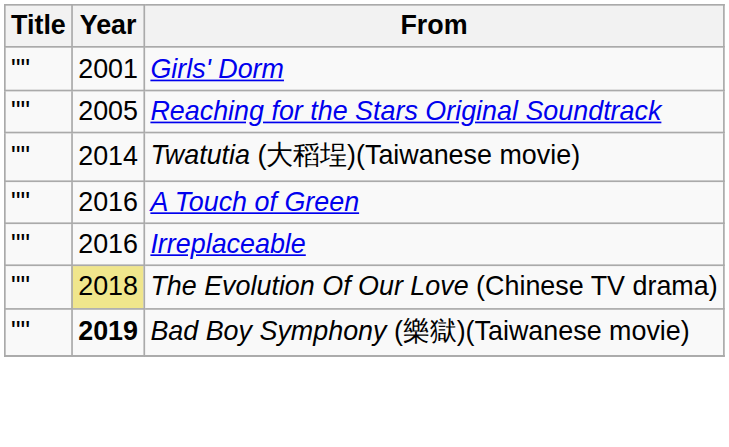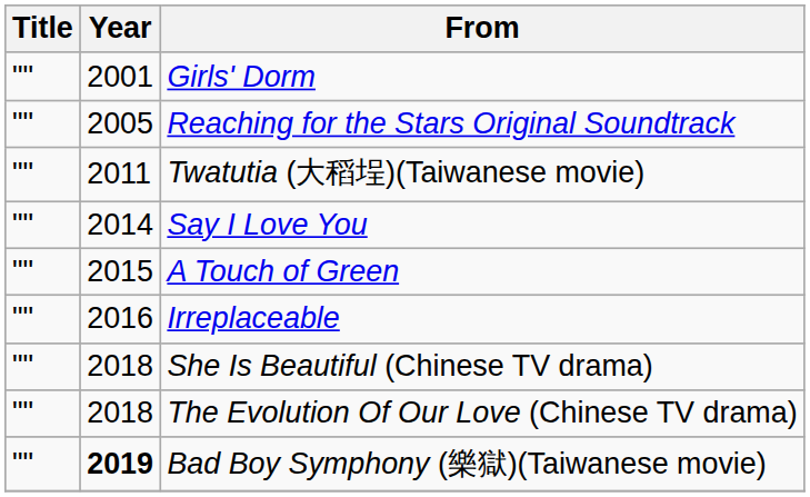Twatutia (大稻埕)(Taiwanese movie) | Year: 2014 -> 2011
+ row: "" | 2014 | Say I Love You
A Touch of Green | Year: 2016 -> 2015
+ row: "" | 2018 | She Is Beautiful (Chinese TV drama)
The Evolution Of Our Love (Chinese TV drama) | Year: khaki background -> no background
